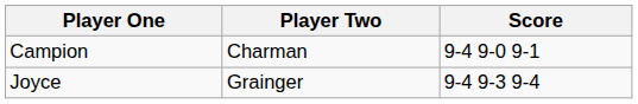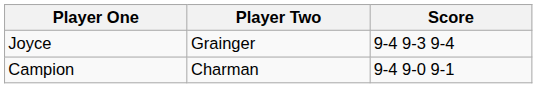rows swapped: Campion <-> Joyce
